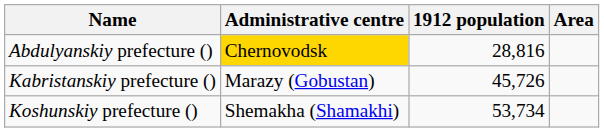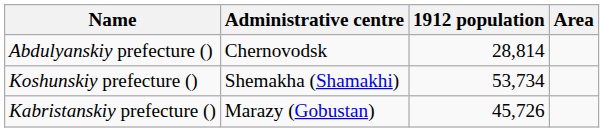Abdulyanskiy prefecture () | Administrative centre: gold background -> no background
Abdulyanskiy prefecture () | 1912 population: 28,816 -> 28,814
rows swapped: Kabristanskiy prefecture () <-> Koshunskiy prefecture ()
